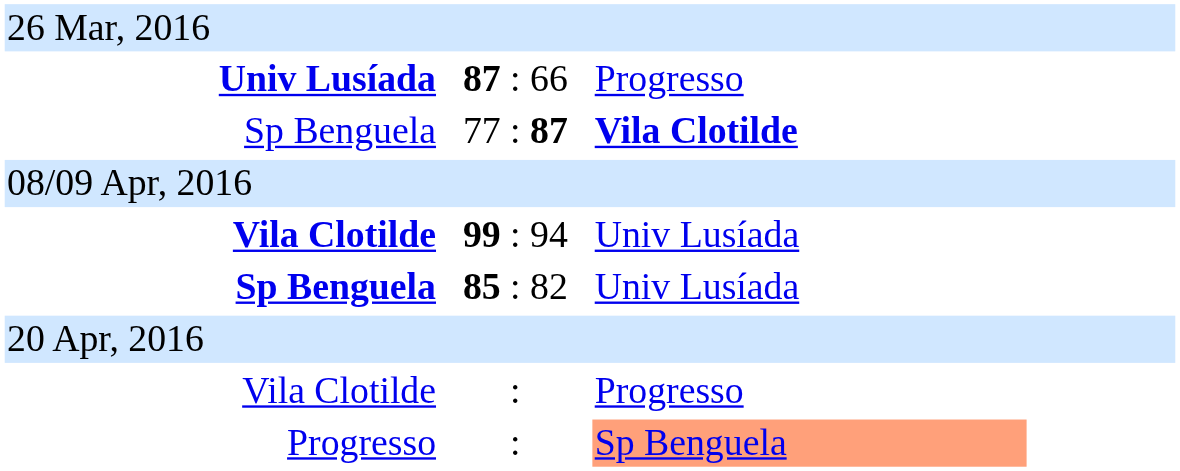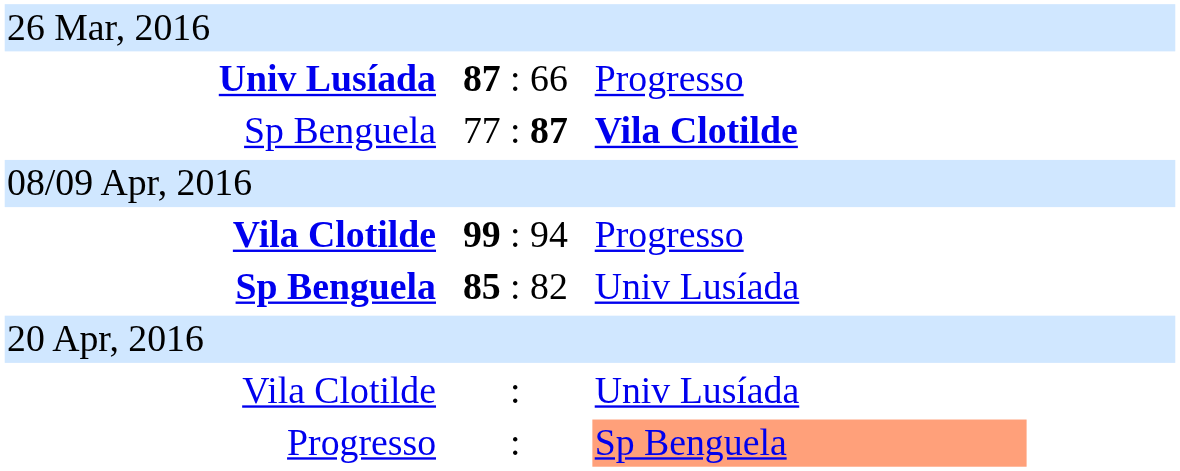99 : 94 | column 3: Univ Lusíada -> Progresso
Vila Clotilde / : | column 3: Progresso -> Univ Lusíada
